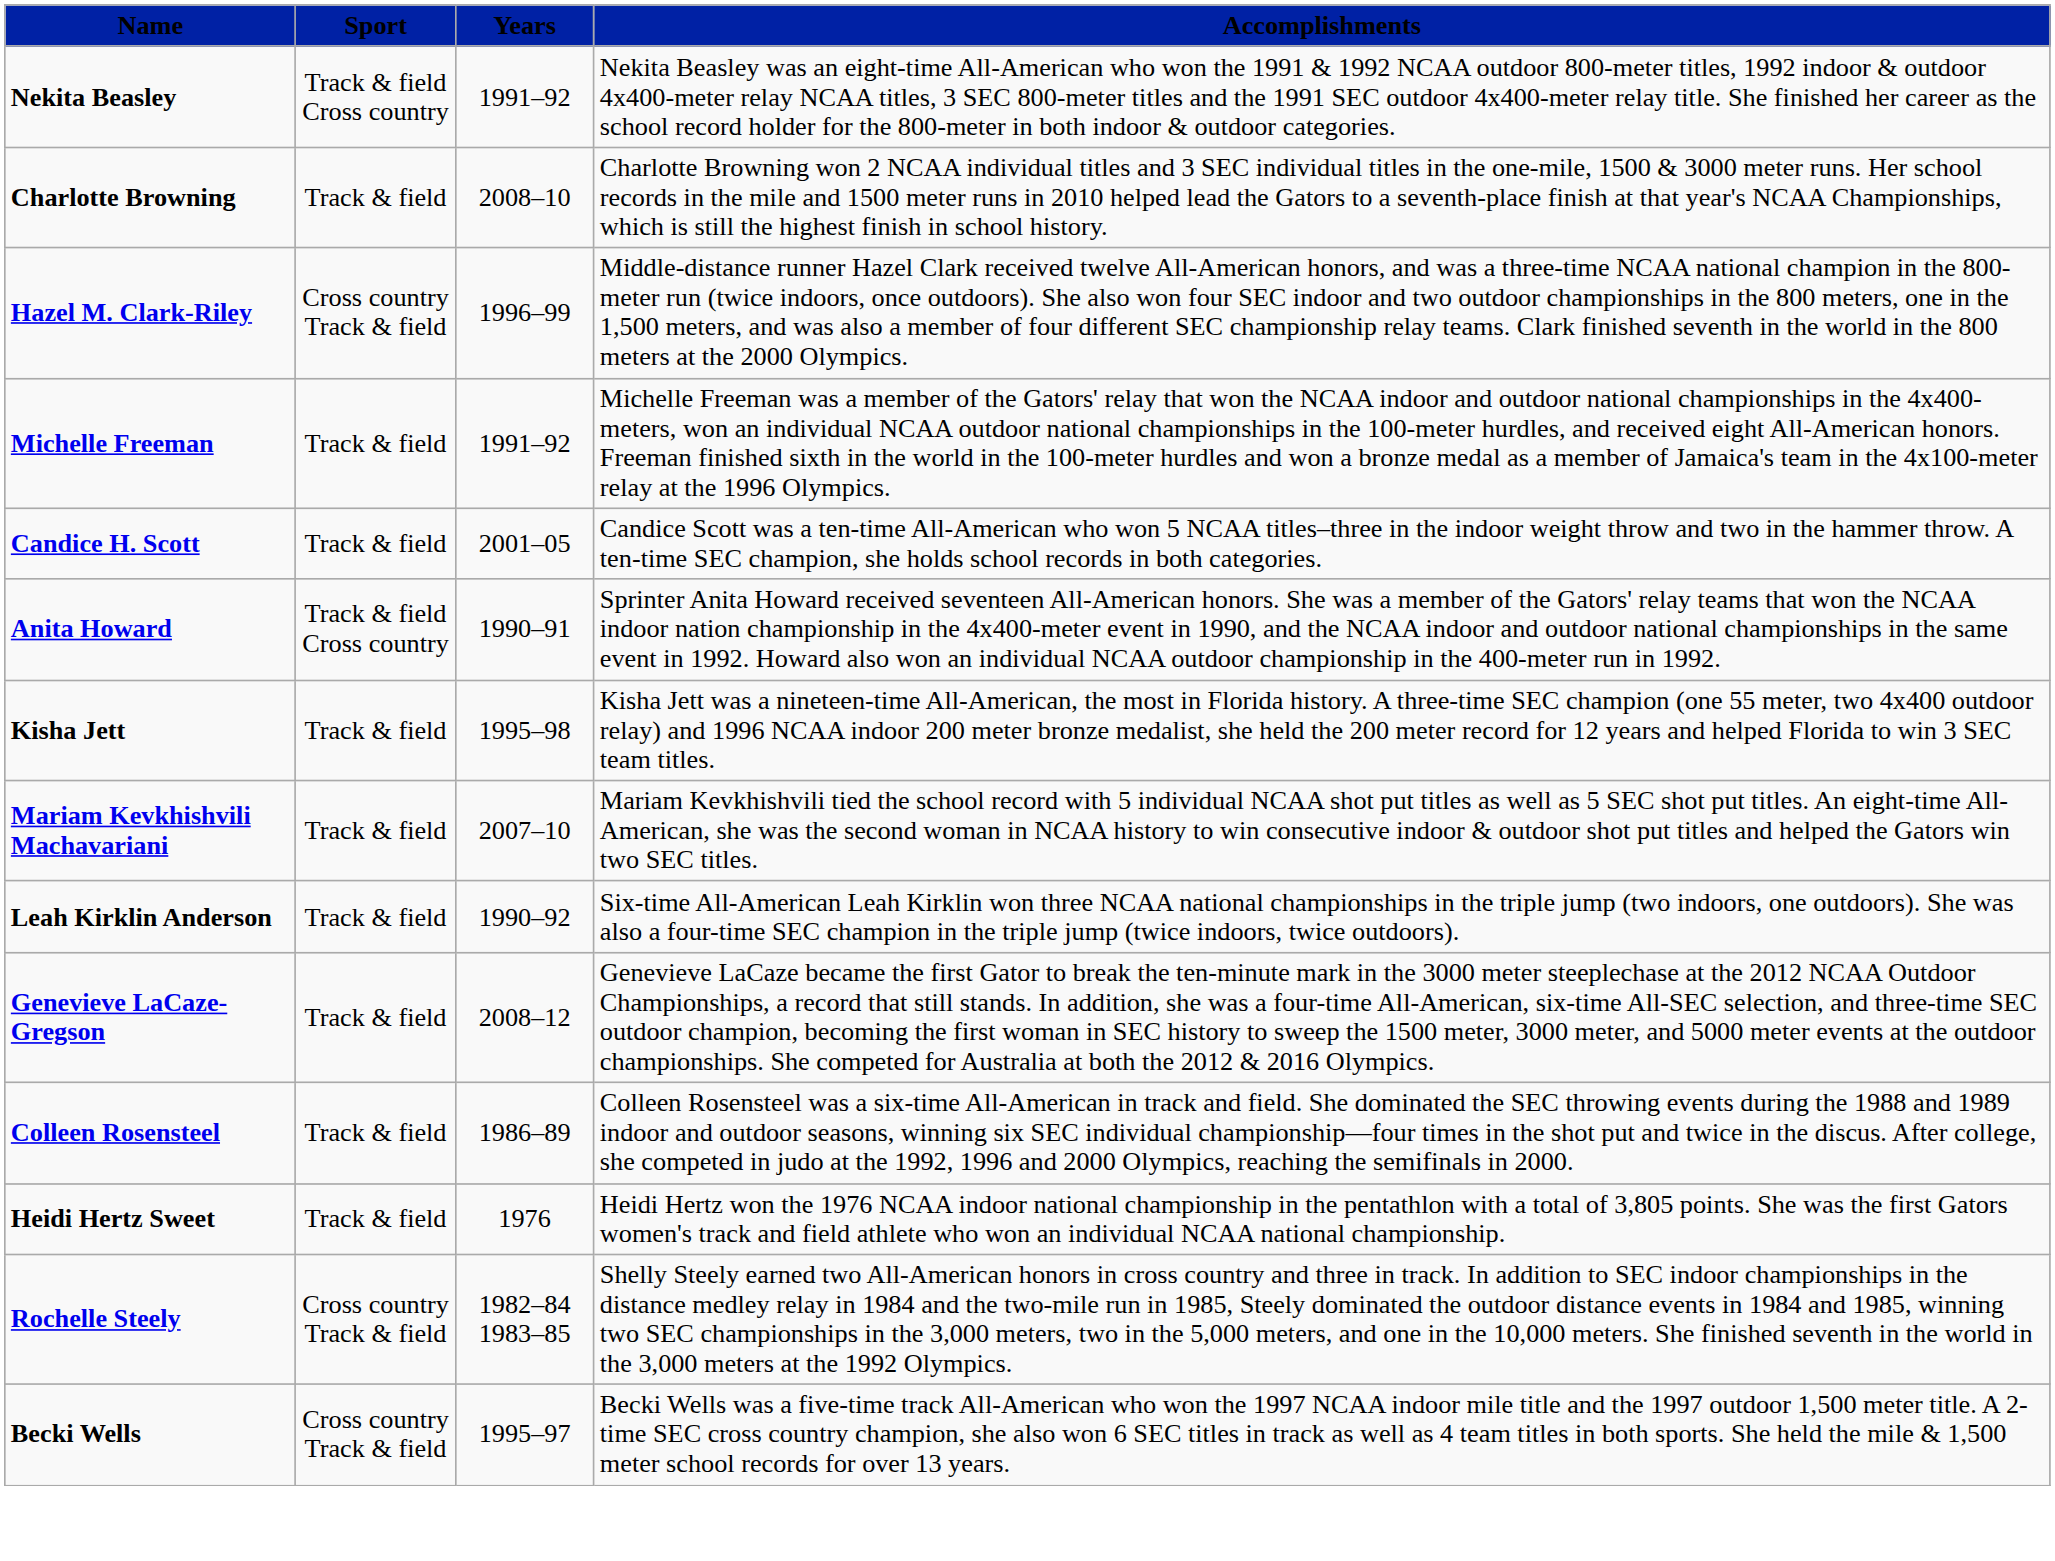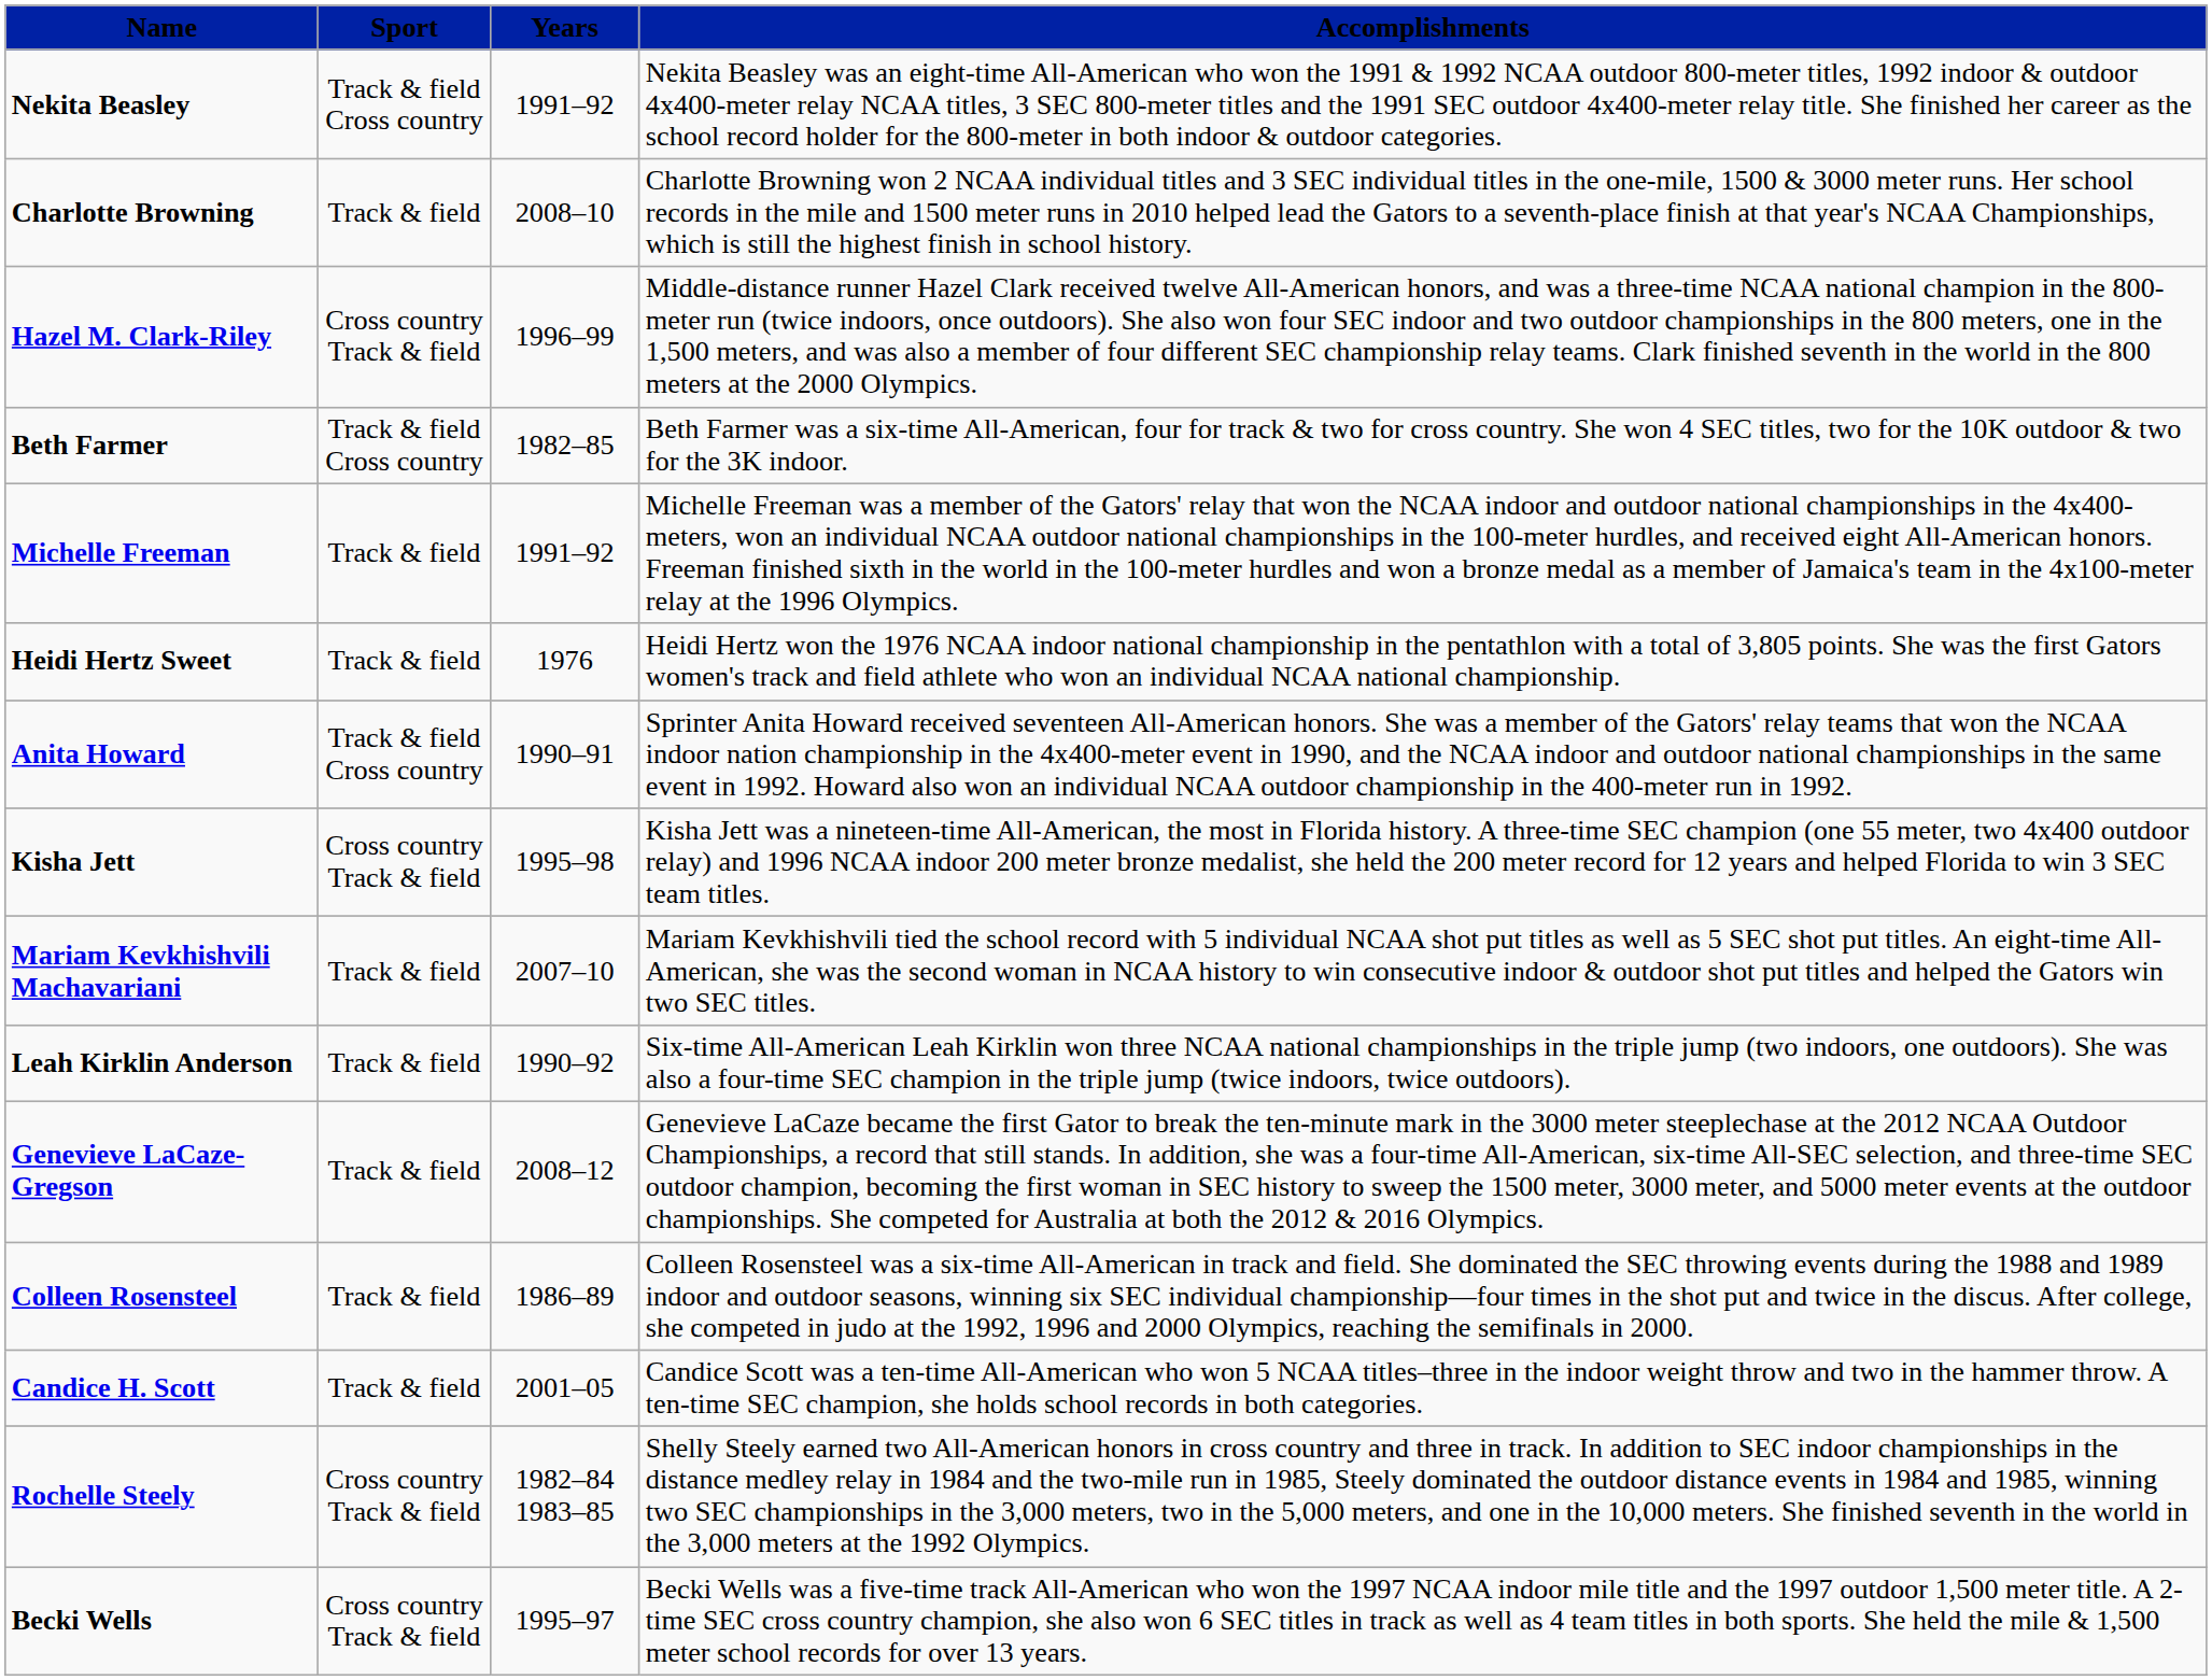+ row: Beth Farmer | Track & field Cross country | 1982–85 | Beth Farmer was a six-time All-American, four for track & two for cross country. She won 4 SEC titles, two for the 10K outdoor & two for the 3K indoor.
rows swapped: Heidi Hertz Sweet <-> Candice H. Scott
Kisha Jett | Sport: Track & field -> Cross country Track & field
